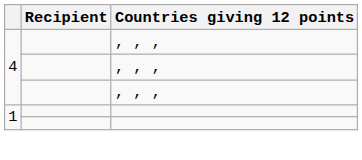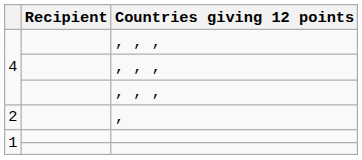+ row: 2 | ,
